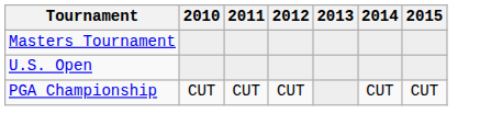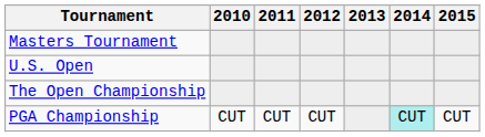+ row: The Open Championship
PGA Championship | 2014: no background -> paleturquoise background
